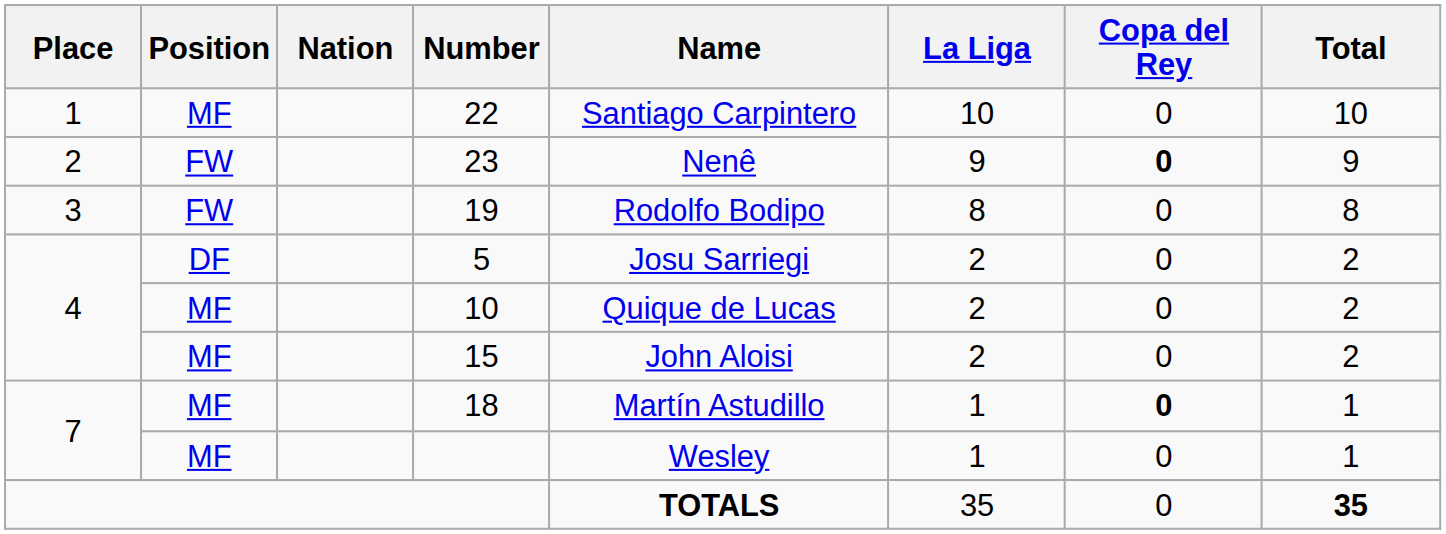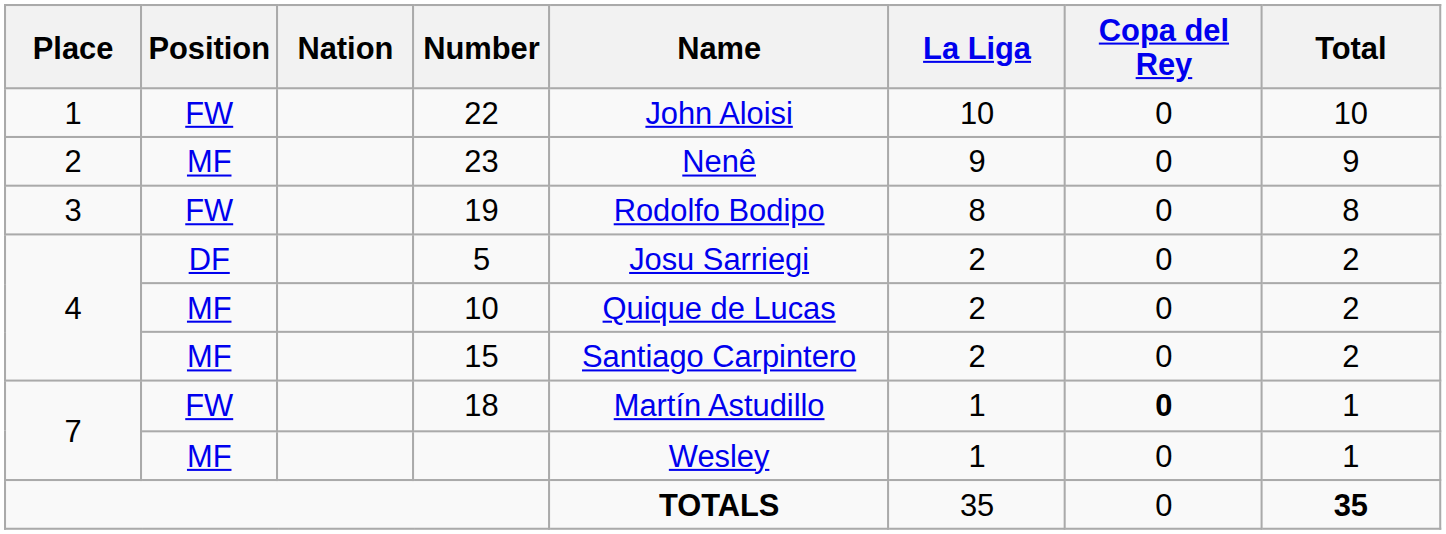22 | Position: MF -> FW
22 | Name: Santiago Carpintero -> John Aloisi
23 | Position: FW -> MF
23 | Copa del Rey: bold -> normal
15 | Name: John Aloisi -> Santiago Carpintero
18 | Position: MF -> FW
